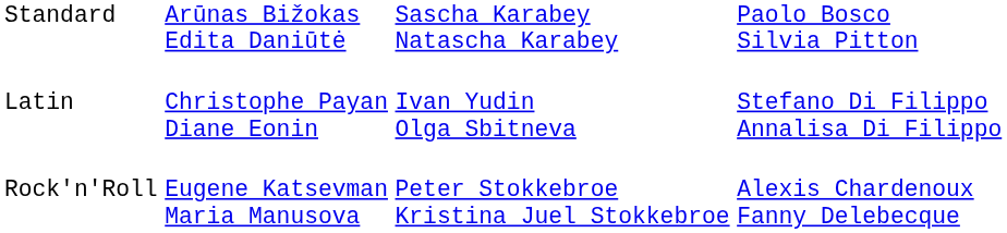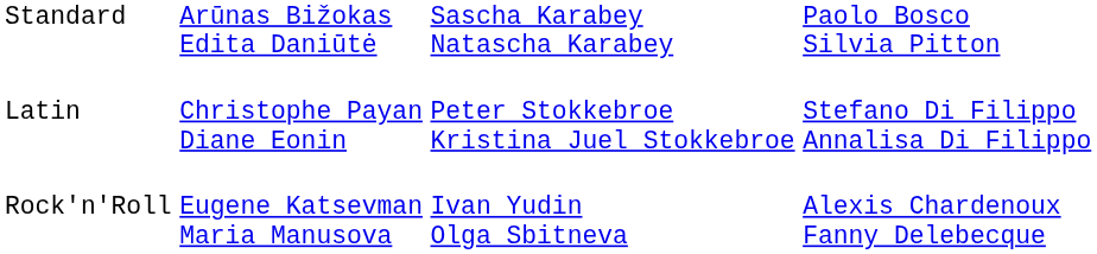Latin | column 3: Ivan Yudin Olga Sbitneva -> Peter Stokkebroe Kristina Juel Stokkebroe
Rock'n'Roll | column 3: Peter Stokkebroe Kristina Juel Stokkebroe -> Ivan Yudin Olga Sbitneva
